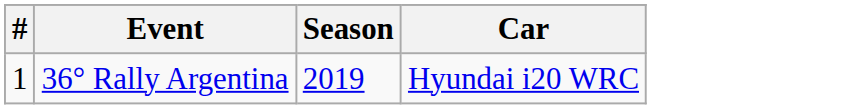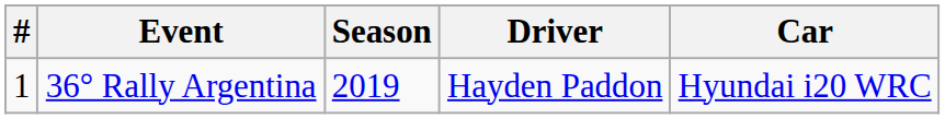+ column: Driver | Hayden Paddon
